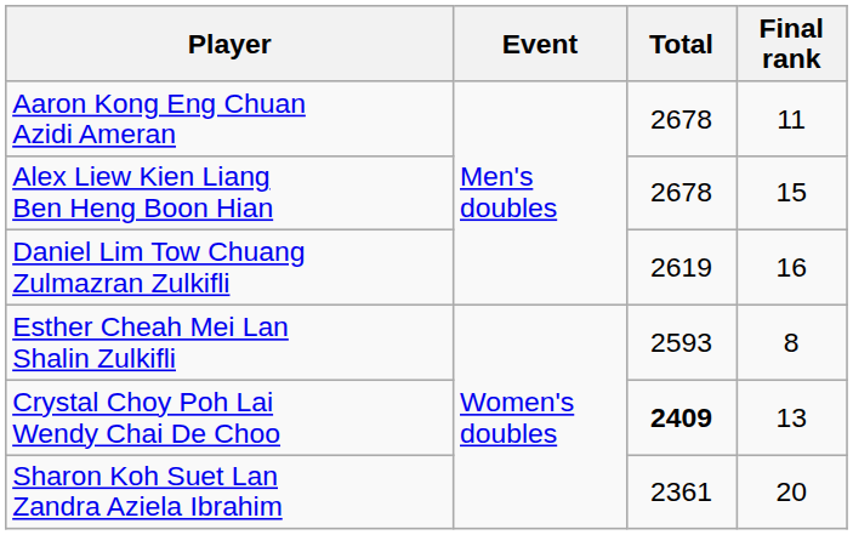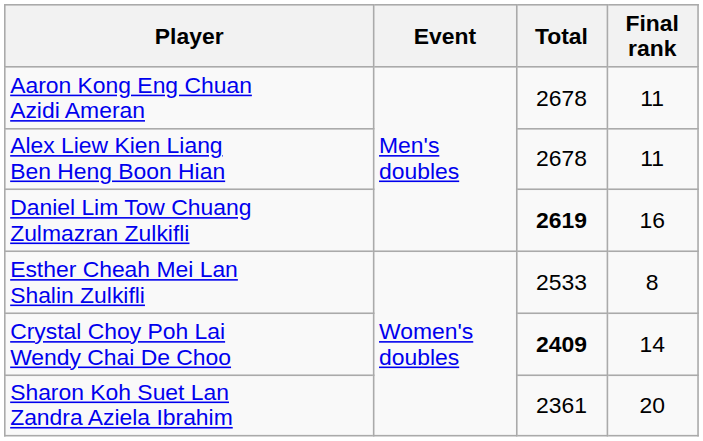Alex Liew Kien Liang Ben Heng Boon Hian | Final rank: 15 -> 11
Daniel Lim Tow Chuang Zulmazran Zulkifli | Total: normal -> bold
Esther Cheah Mei Lan Shalin Zulkifli | Total: 2593 -> 2533
Crystal Choy Poh Lai Wendy Chai De Choo | Final rank: 13 -> 14
